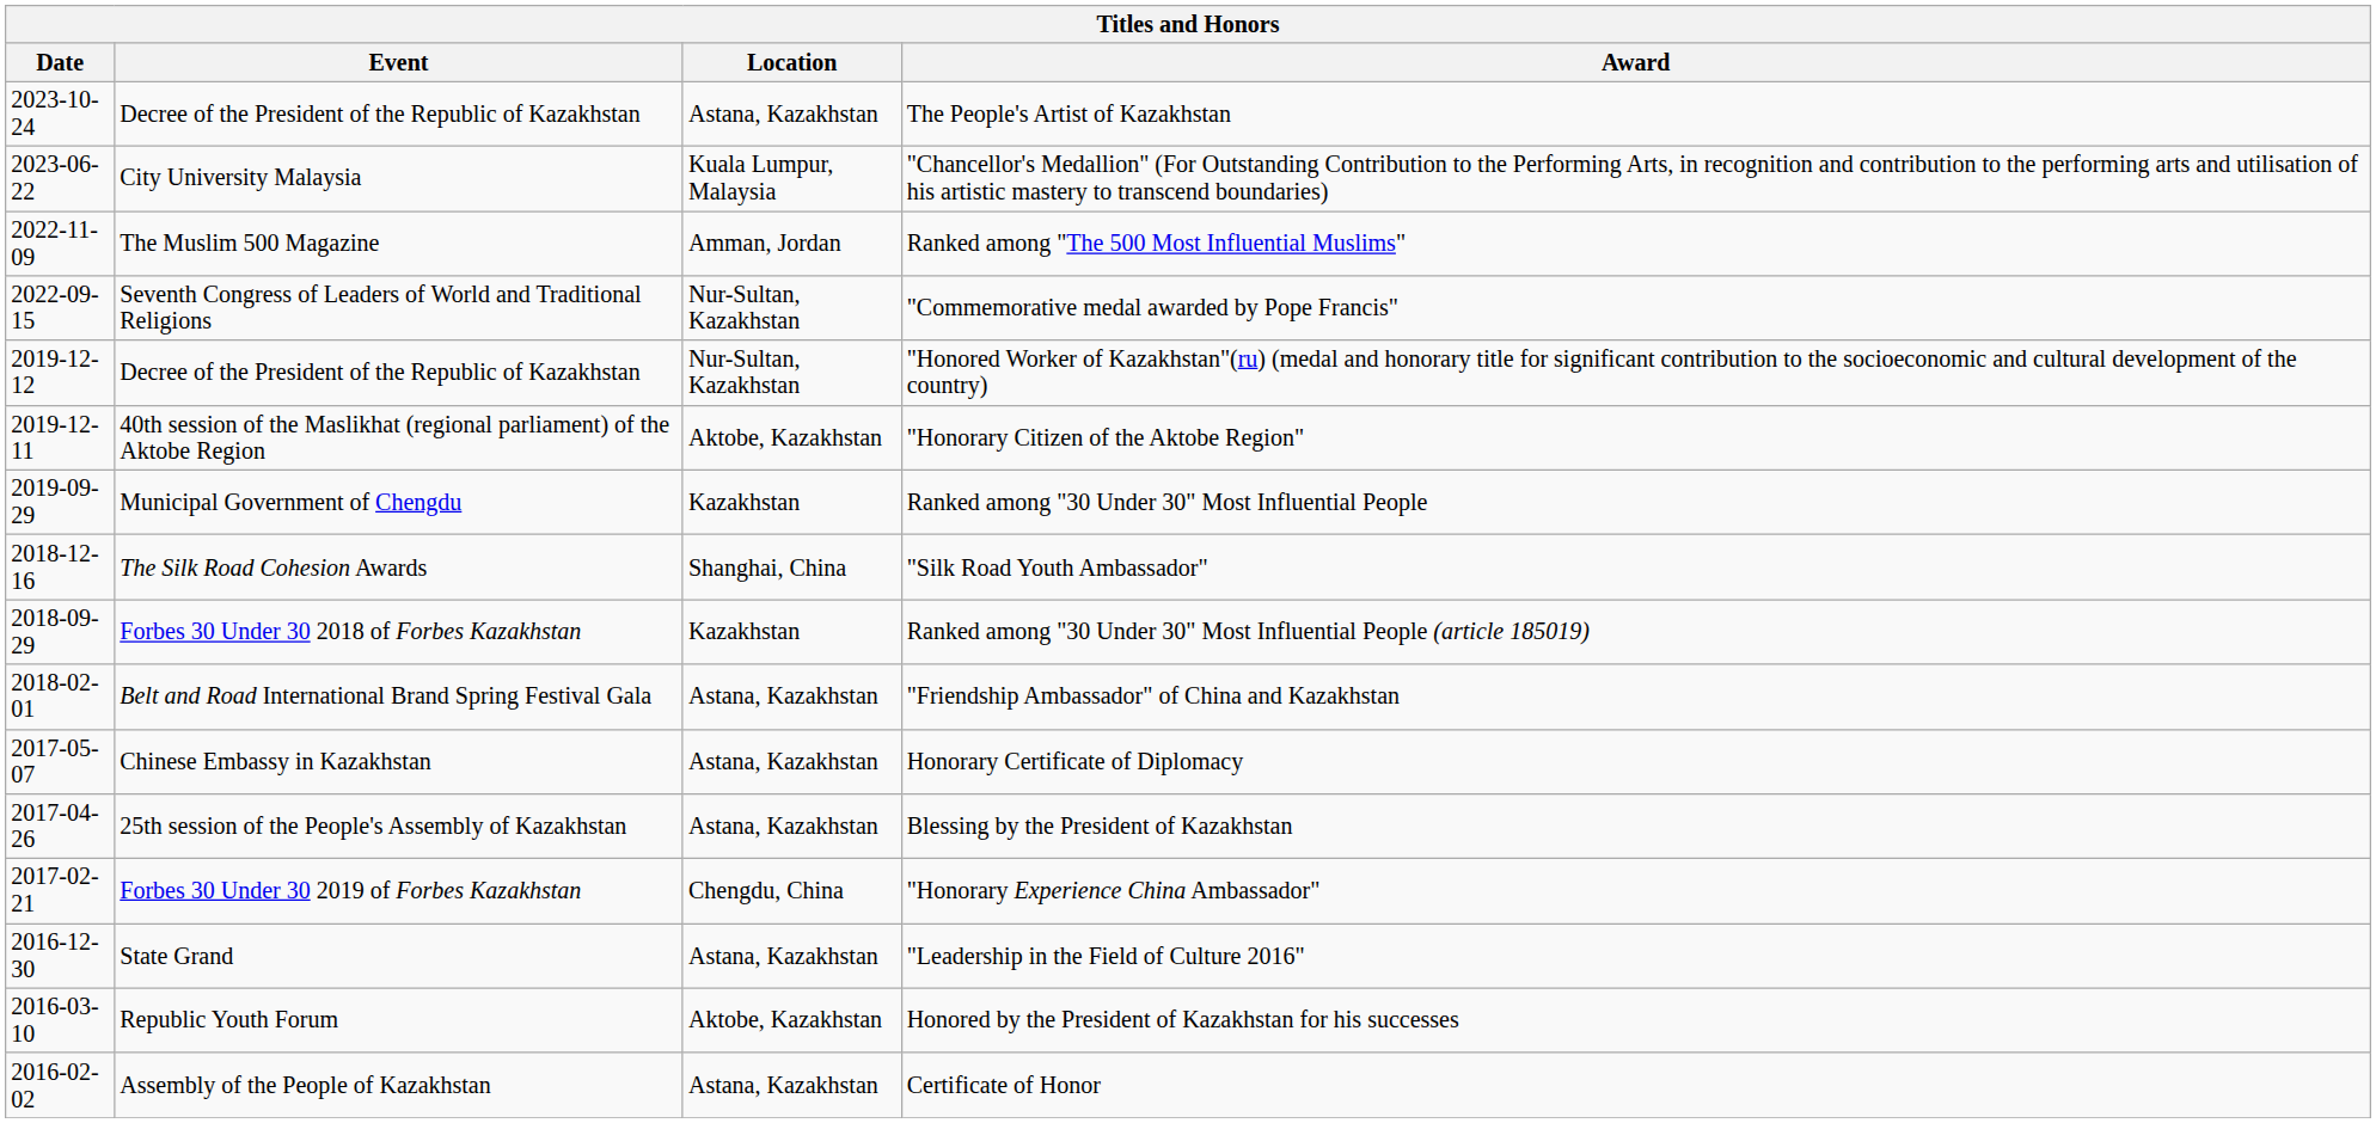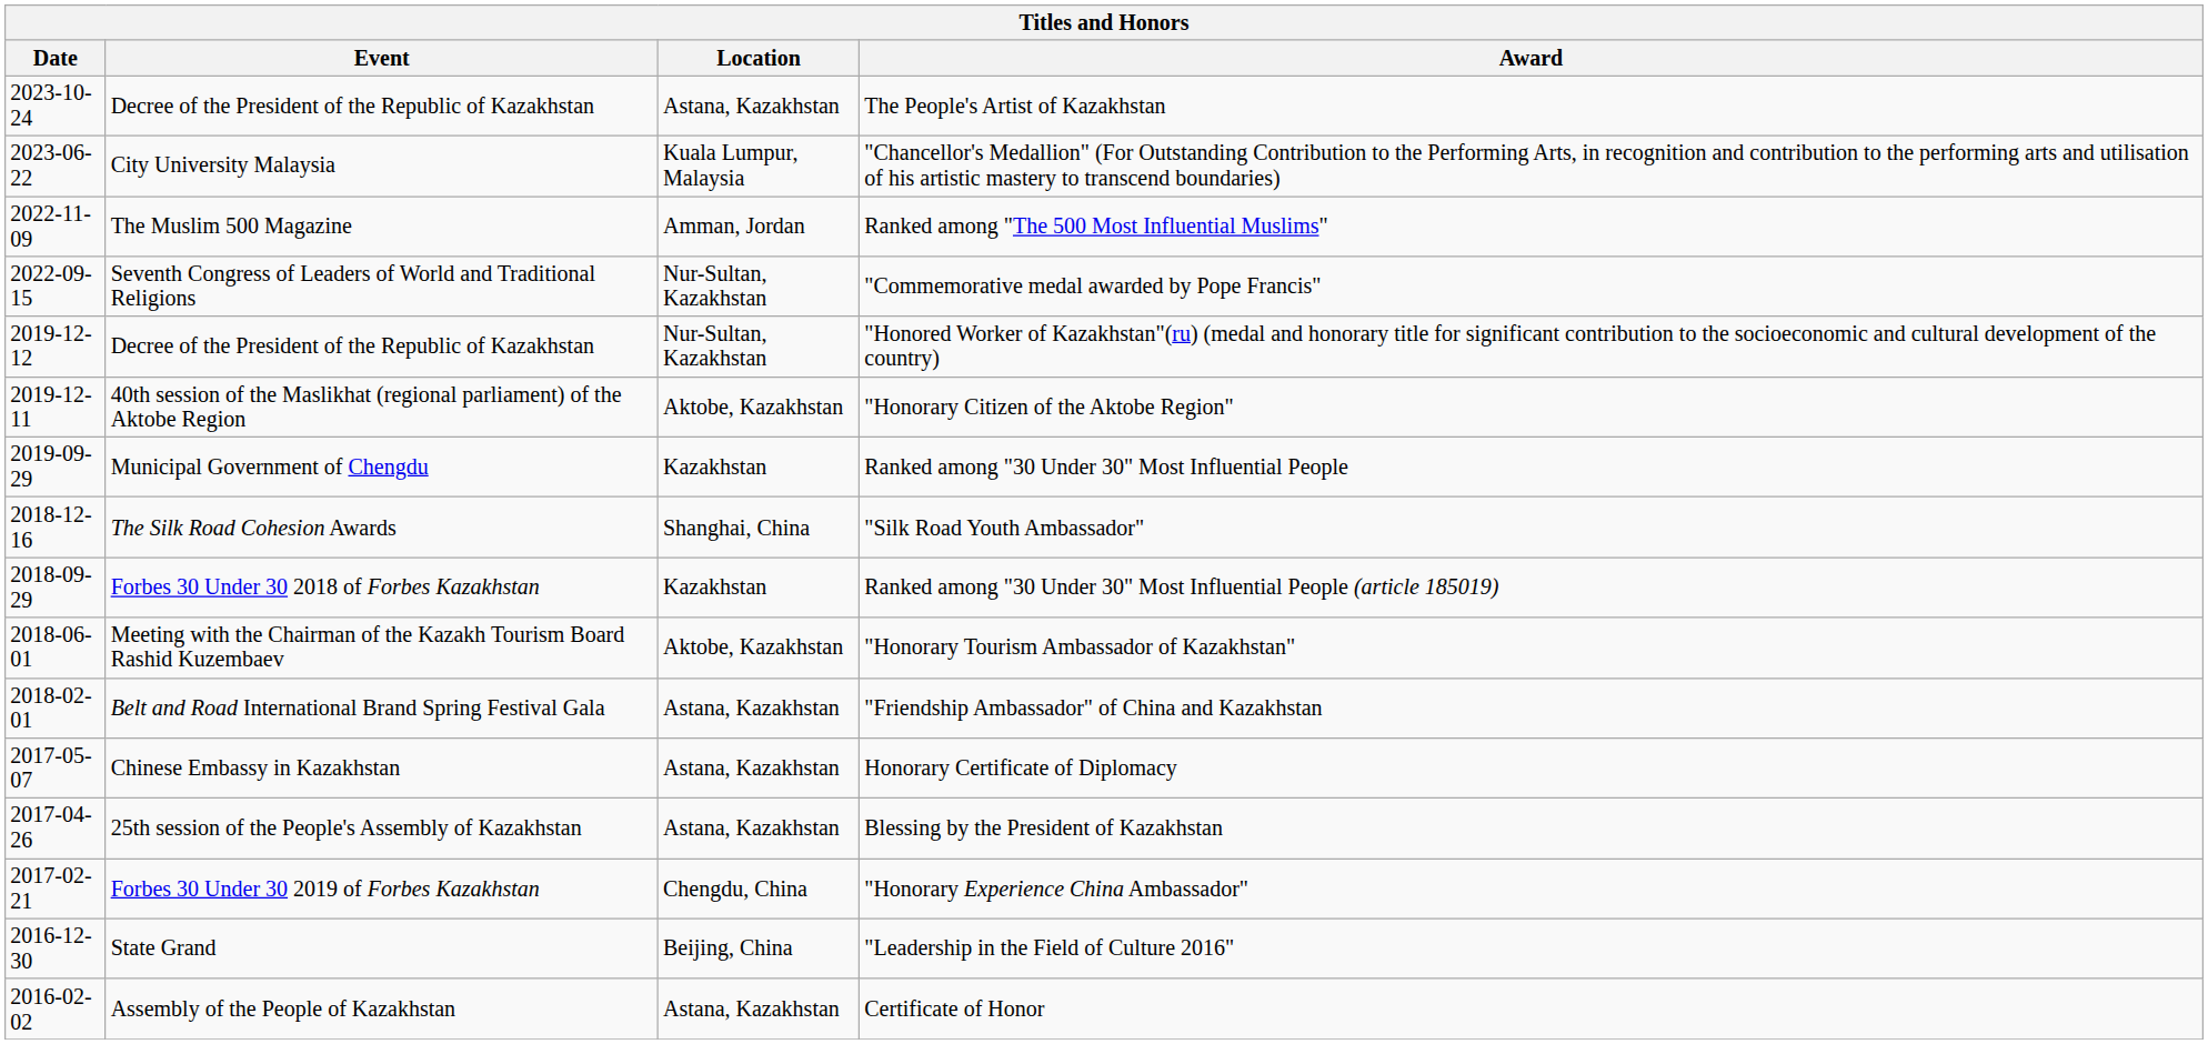+ row: 2018-06-01 | Meeting with the Chairman of the Kazakh Tourism Board Rashid Kuzembaev | Aktobe, Kazakhstan | "Honorary Tourism Ambassador of Kazakhstan"
"Leadership in the Field of Culture 2016" | Location: Astana, Kazakhstan -> Beijing, China
- row: 2016-03-10 | Republic Youth Forum | Aktobe, Kazakhstan | Honored by the President of Kazakhstan for his successes
